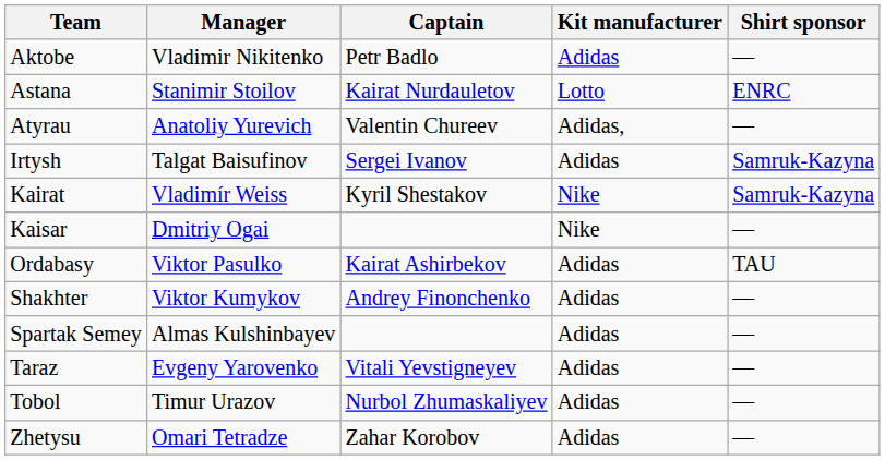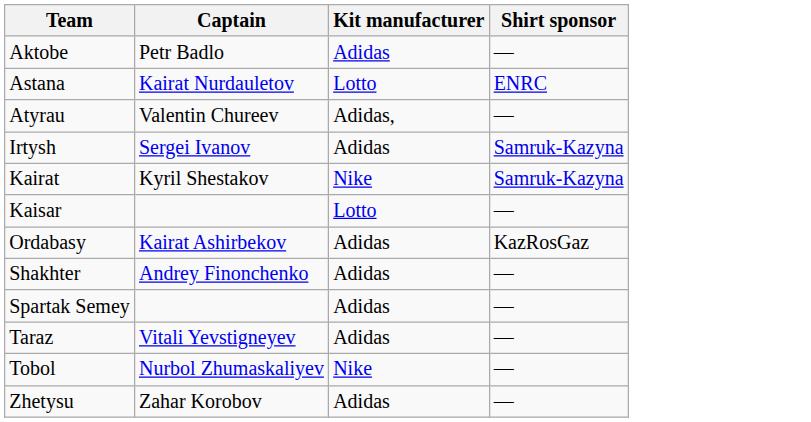- column: Manager | Vladimir Nikitenko | Stanimir Stoilov | Anatoliy Yurevich | Talgat Baisufinov | Vladimír Weiss | Dmitriy Ogai | Viktor Pasulko | Viktor Kumykov | Almas Kulshinbayev | Evgeny Yarovenko | Timur Urazov | Omari Tetradze
Kaisar | Kit manufacturer: Nike -> Lotto
Ordabasy | Shirt sponsor: TAU -> KazRosGaz
Tobol | Kit manufacturer: Adidas -> Nike
